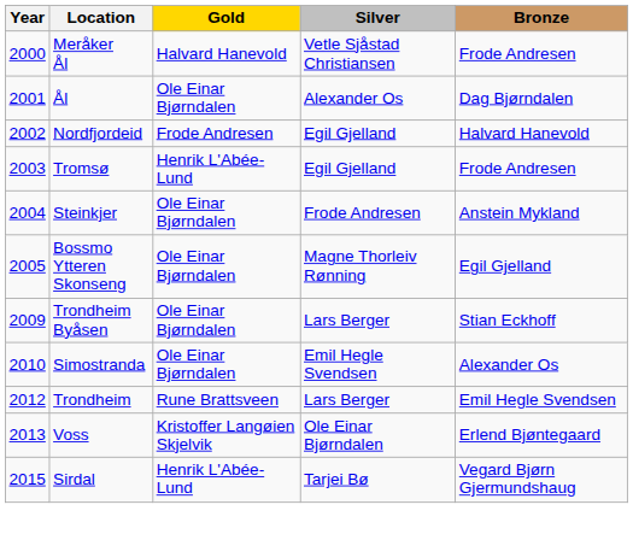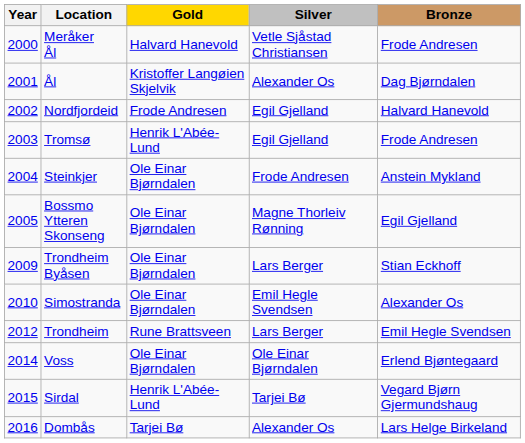Ål | Gold: Ole Einar Bjørndalen -> Kristoffer Langøien Skjelvik
Voss | Year: 2013 -> 2014
Voss | Gold: Kristoffer Langøien Skjelvik -> Ole Einar Bjørndalen
+ row: 2016 | Dombås | Tarjei Bø | Alexander Os | Lars Helge Birkeland
